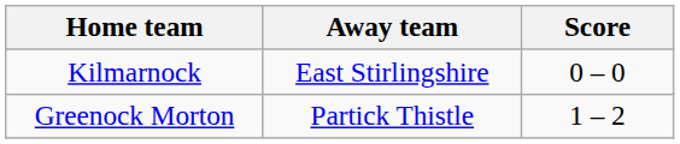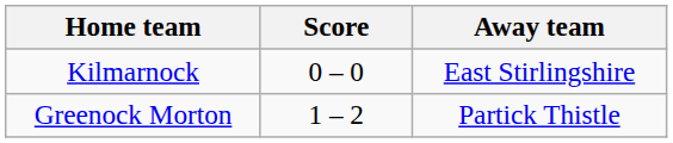columns swapped: Score <-> Away team
